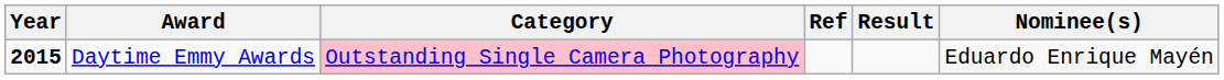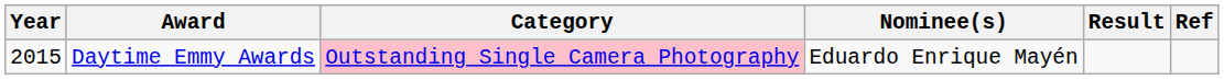columns swapped: Nominee(s) <-> Ref
Daytime Emmy Awards | Year: bold -> normal
